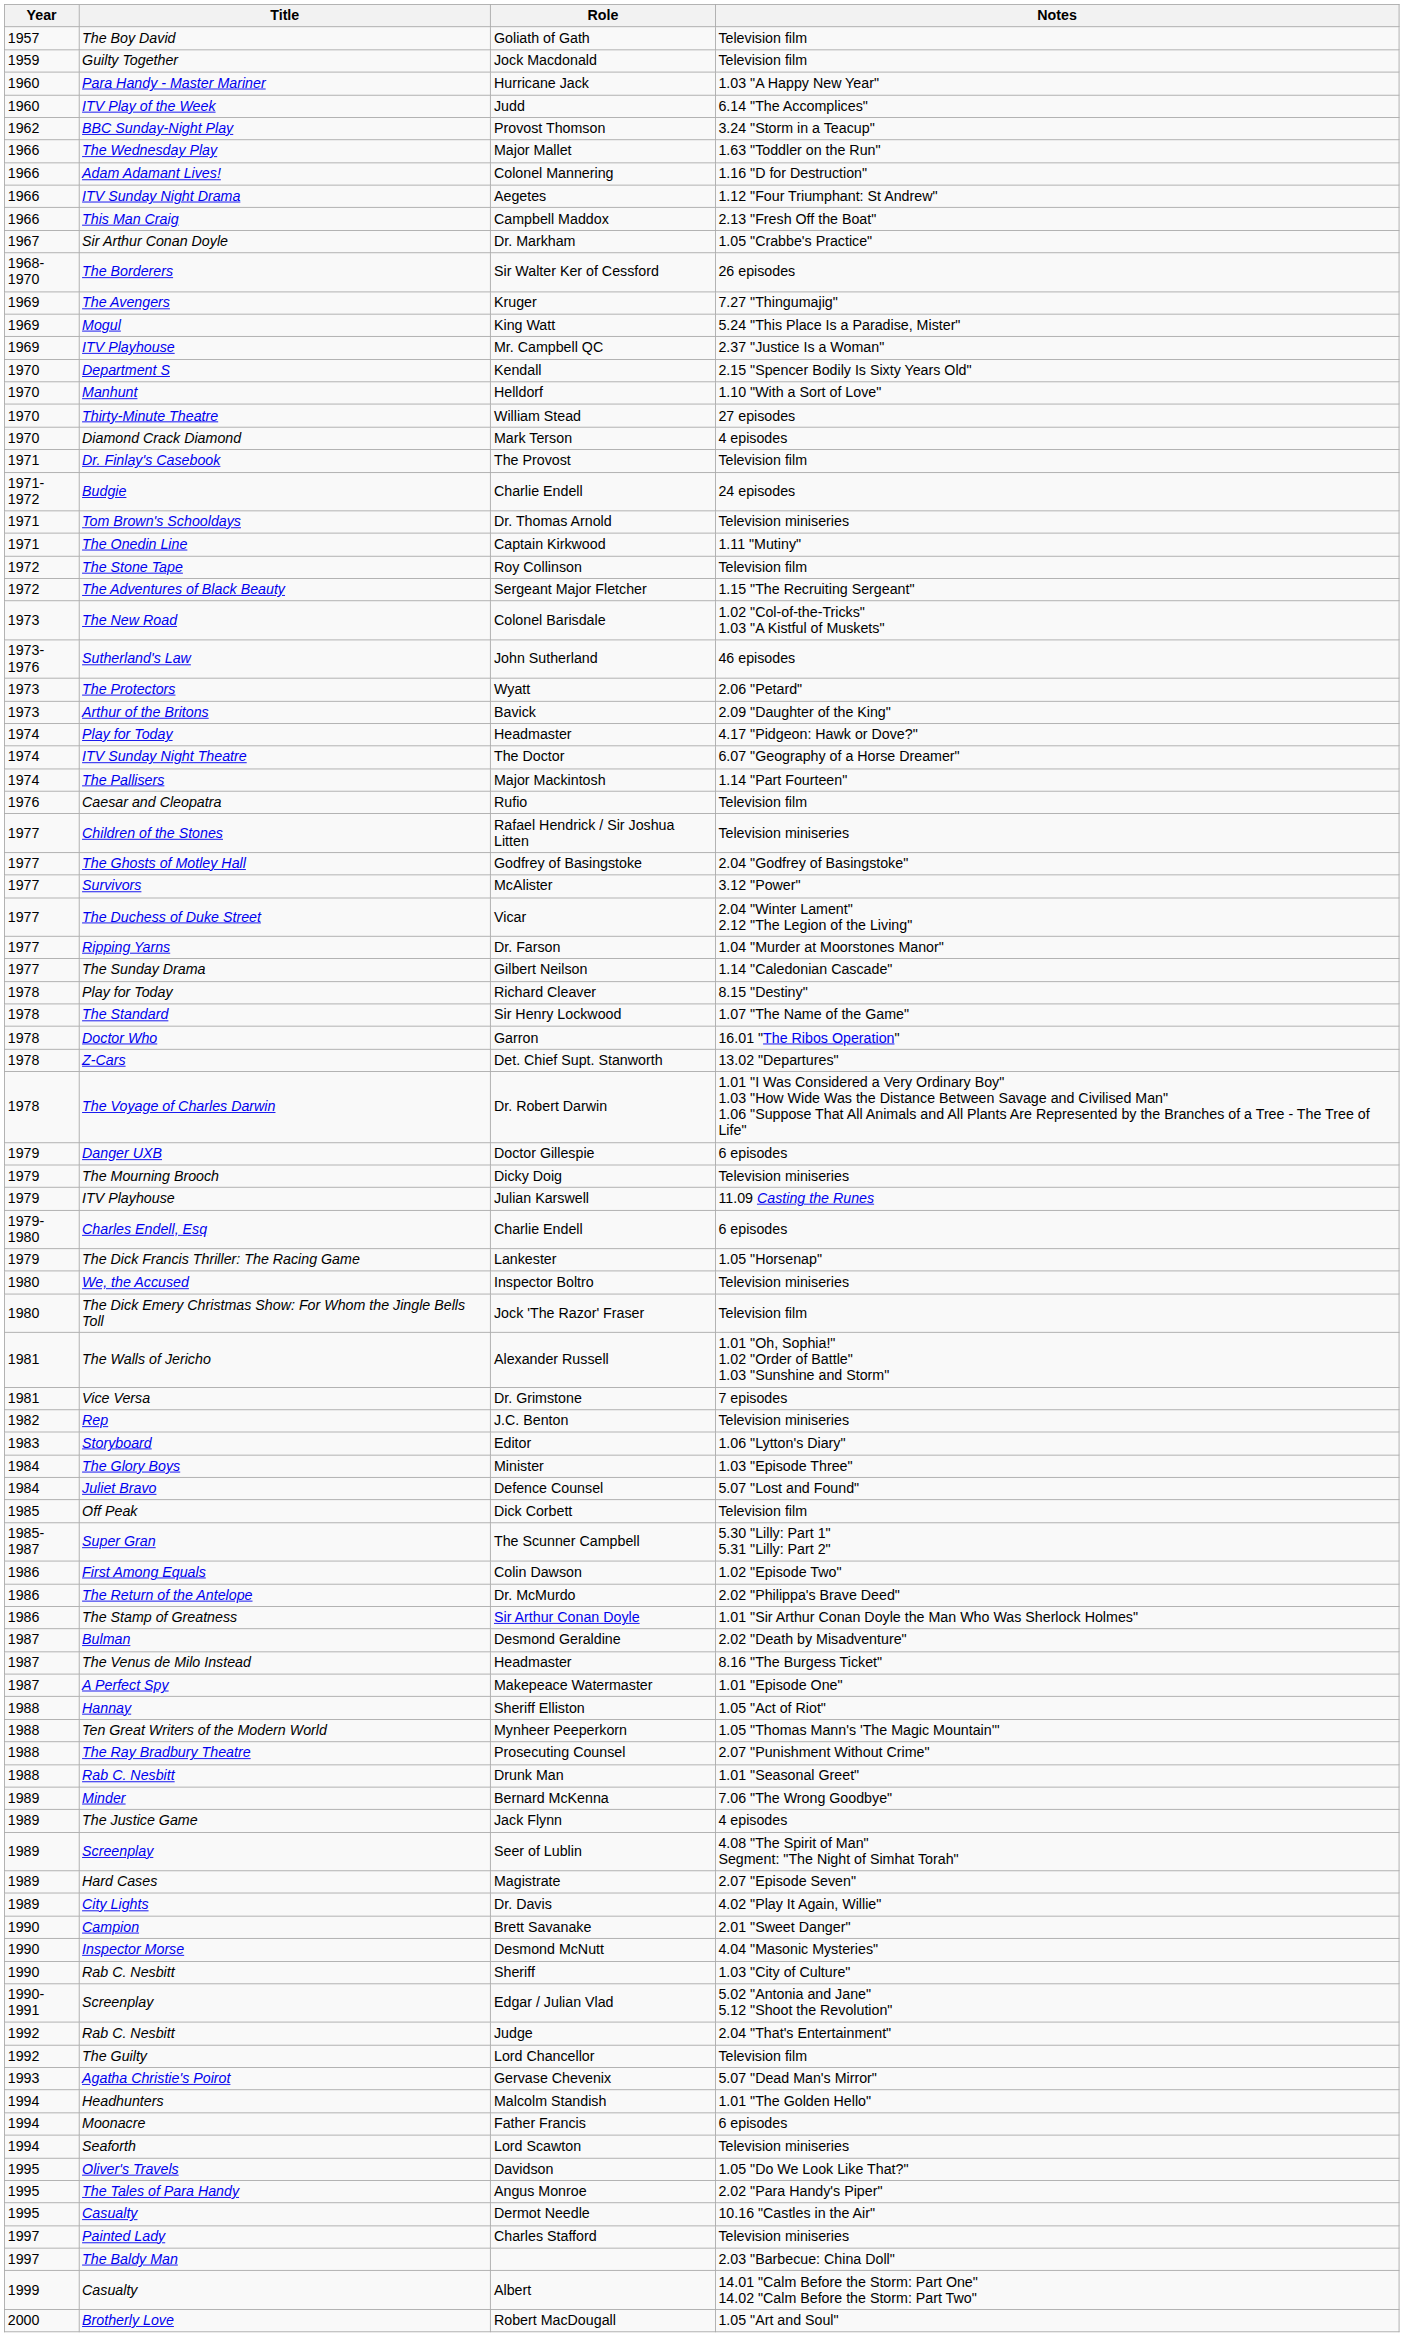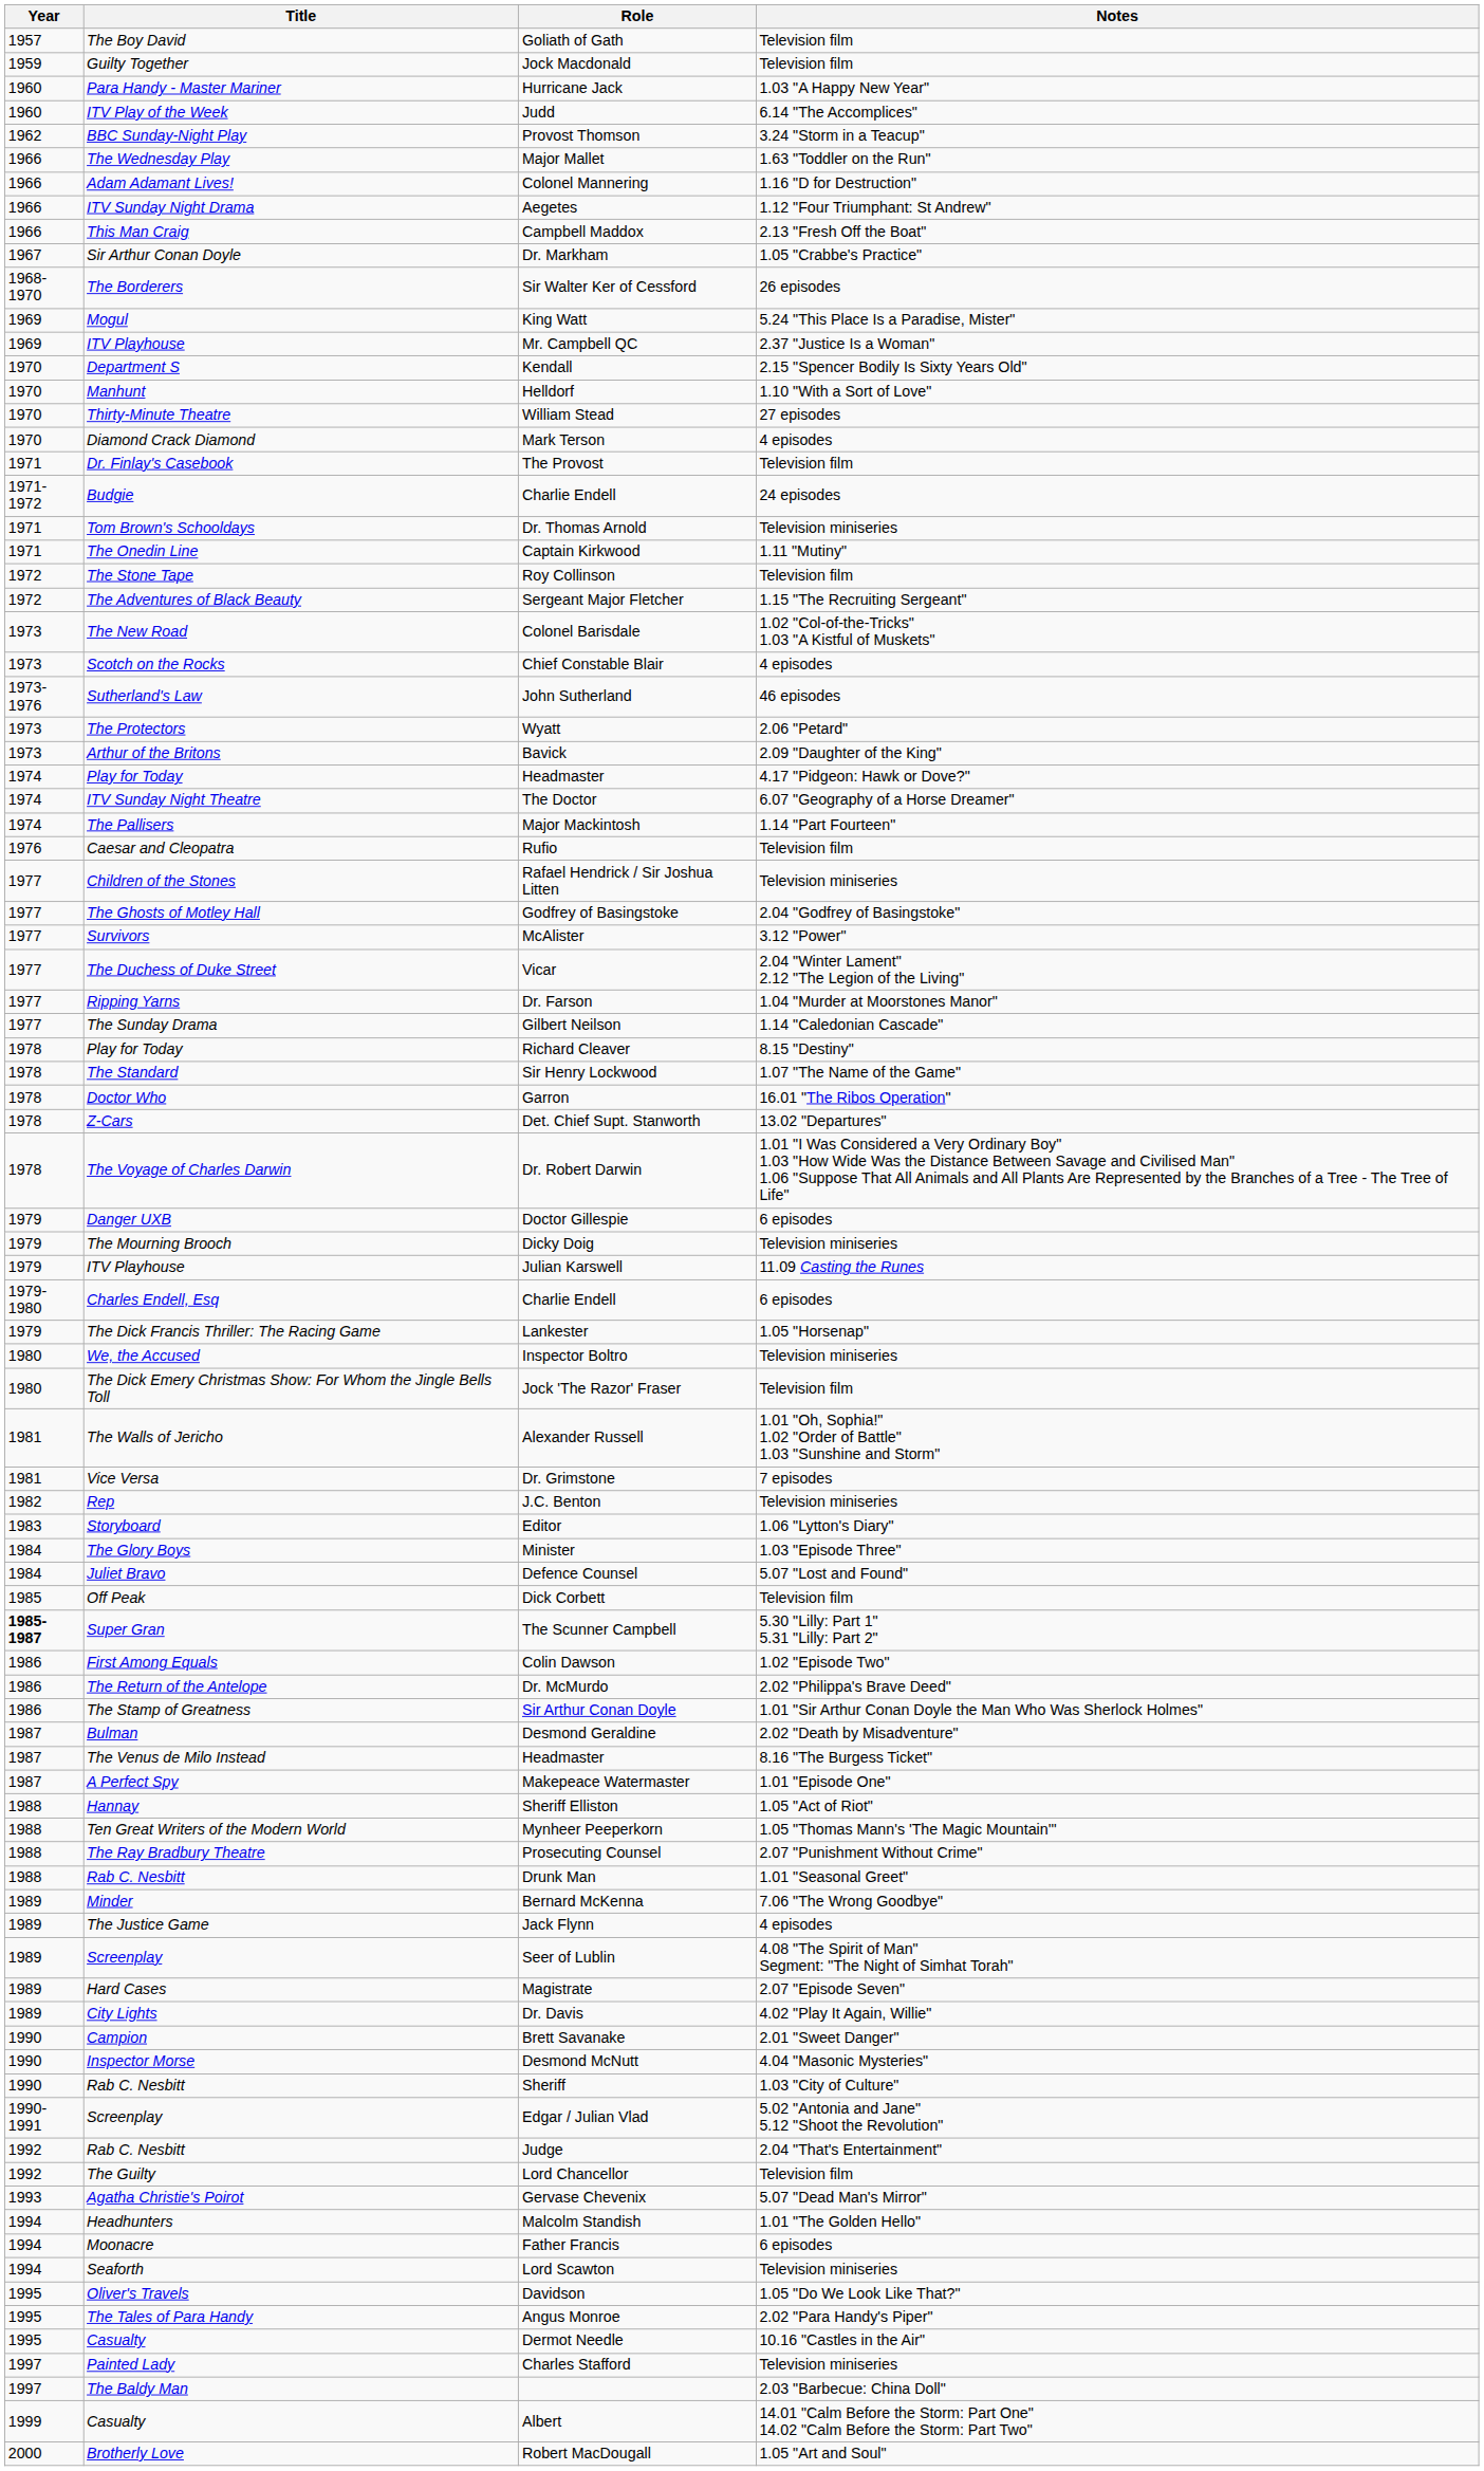- row: 1969 | The Avengers | Kruger | 7.27 "Thingumajig"
+ row: 1973 | Scotch on the Rocks | Chief Constable Blair | 4 episodes
The Scunner Campbell | Year: normal -> bold
